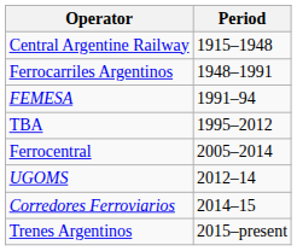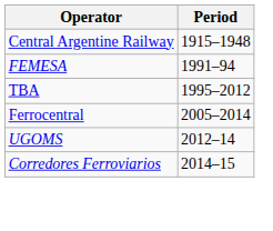- row: Ferrocarriles Argentinos | 1948–1991
- row: Trenes Argentinos | 2015–present
